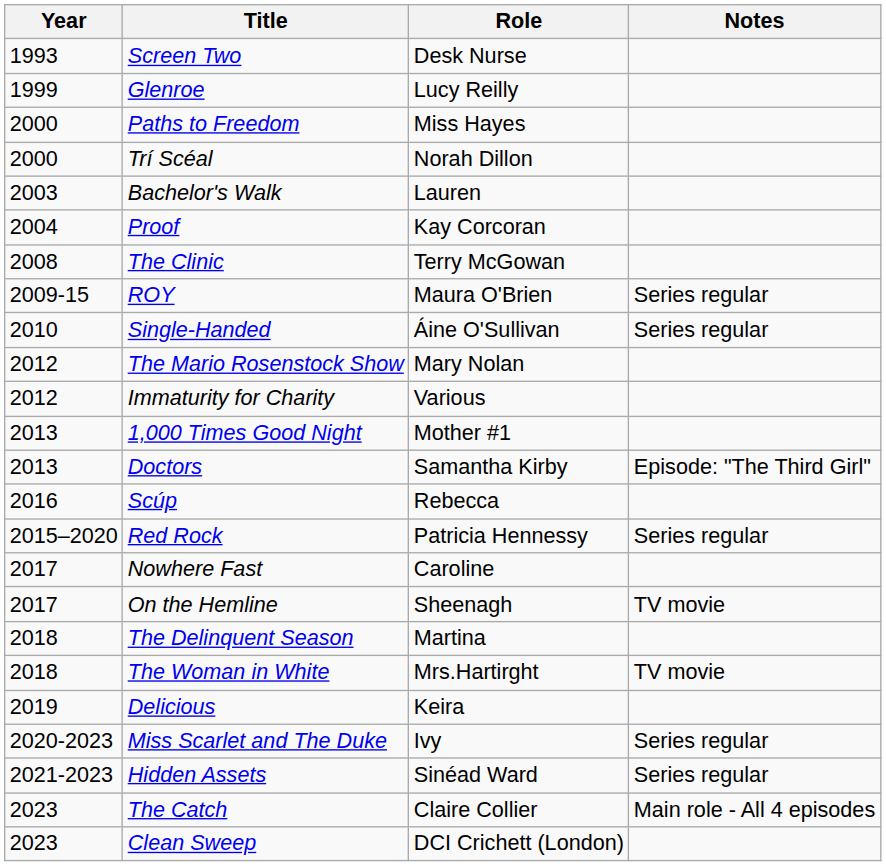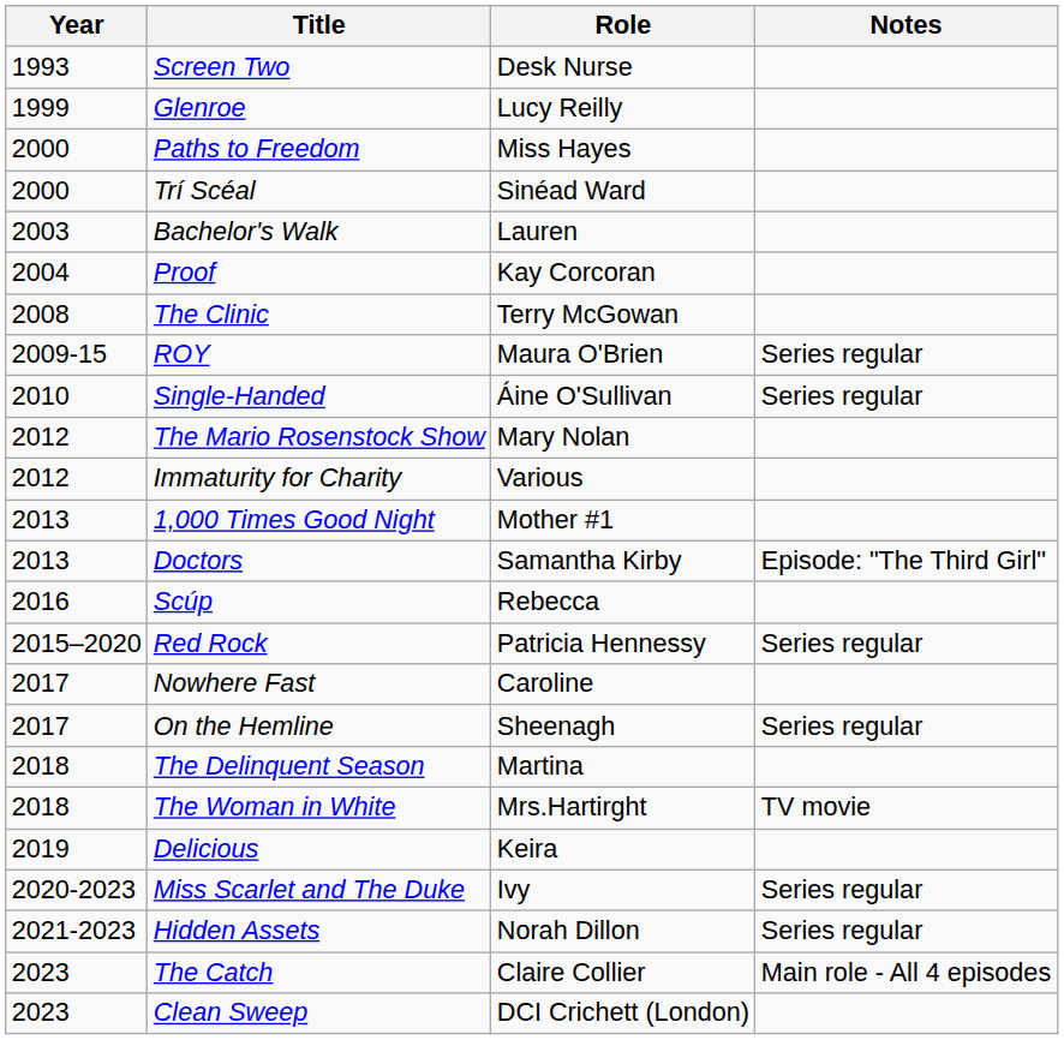Trí Scéal | Role: Norah Dillon -> Sinéad Ward
On the Hemline | Notes: TV movie -> Series regular
Hidden Assets | Role: Sinéad Ward -> Norah Dillon
